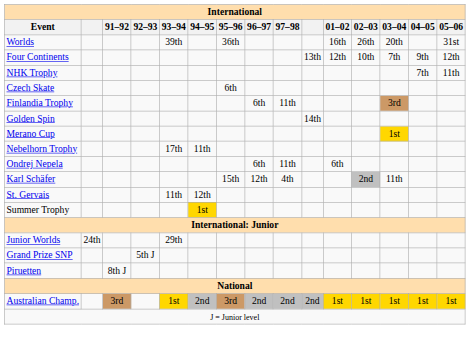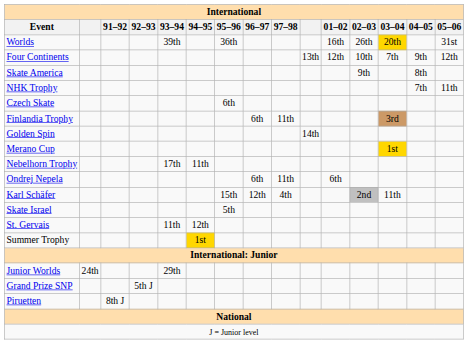Worlds | 03–04: no background -> gold background
+ row: Skate America | 9th | 8th
+ row: Skate Israel | 5th
- row: Australian Champ. | 3rd | 1st | 2nd | 3rd | 2nd | 2nd | 2nd | 1st | 1st | 1st | 1st | 1st
